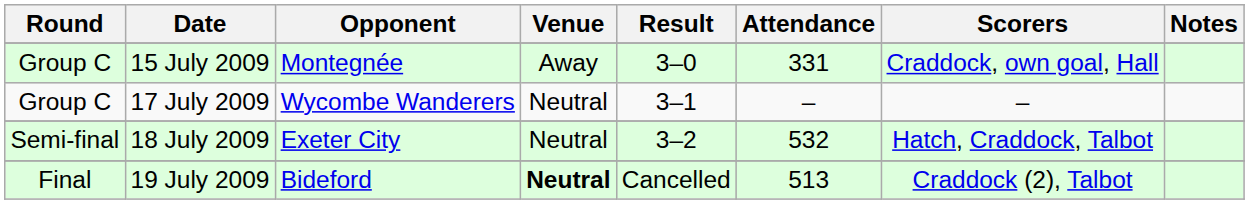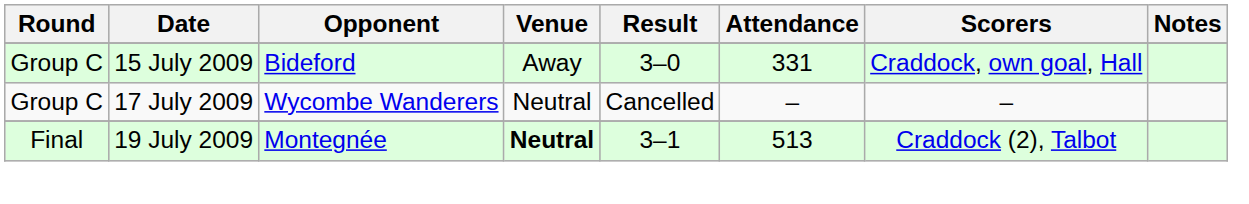15 July 2009 | Opponent: Montegnée -> Bideford
17 July 2009 | Result: 3–1 -> Cancelled
- row: Semi-final | 18 July 2009 | Exeter City | Neutral | 3–2 | 532 | Hatch, Craddock, Talbot
19 July 2009 | Opponent: Bideford -> Montegnée
19 July 2009 | Result: Cancelled -> 3–1
